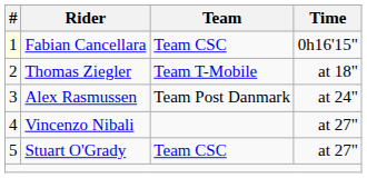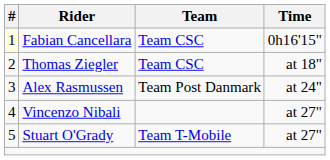Thomas Ziegler | Team: Team T-Mobile -> Team CSC
Stuart O'Grady | Team: Team CSC -> Team T-Mobile
